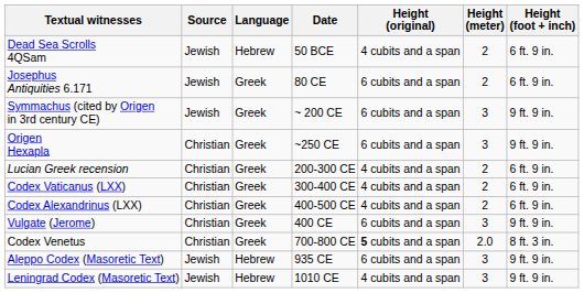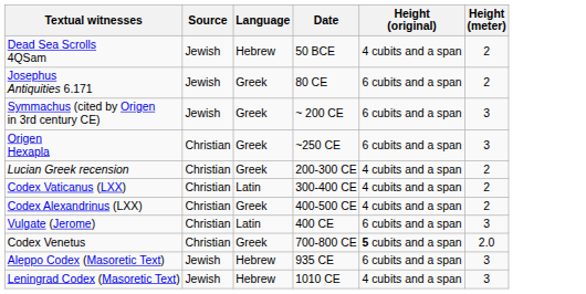- column: Height (foot + inch) | 6 ft. 9 in. | 6 ft. 9 in. | 9 ft. 9 in. | 9 ft. 9 in. | 6 ft. 9 in. | 6 ft. 9 in. | 6 ft. 9 in. | 9 ft. 9 in. | 8 ft. 3 in. | 9 ft. 9 in. | 9 ft. 9 in.
Codex Vaticanus (LXX) | Language: Greek -> Latin
Vulgate (Jerome) | Language: Greek -> Latin
